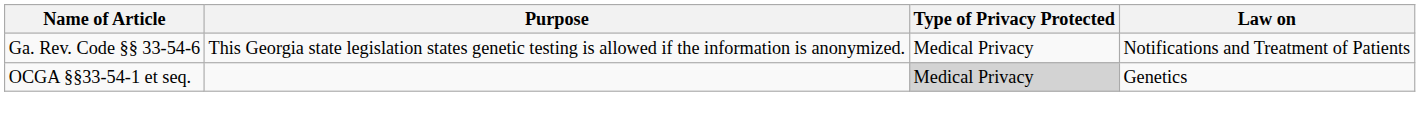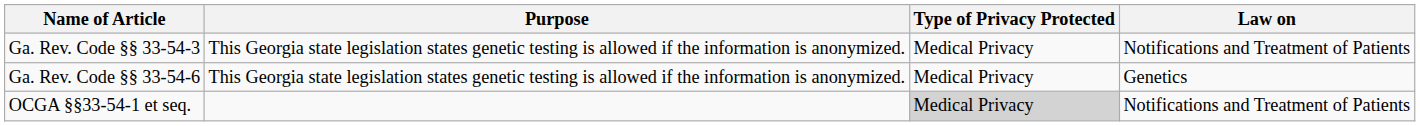+ row: Ga. Rev. Code §§ 33-54-3 | This Georgia state legislation states genetic testing is allowed if the information is anonymized. | Medical Privacy | Notifications and Treatment of Patients
Ga. Rev. Code §§ 33-54-6 | Law on: Notifications and Treatment of Patients -> Genetics
OCGA §§33-54-1 et seq. | Law on: Genetics -> Notifications and Treatment of Patients
